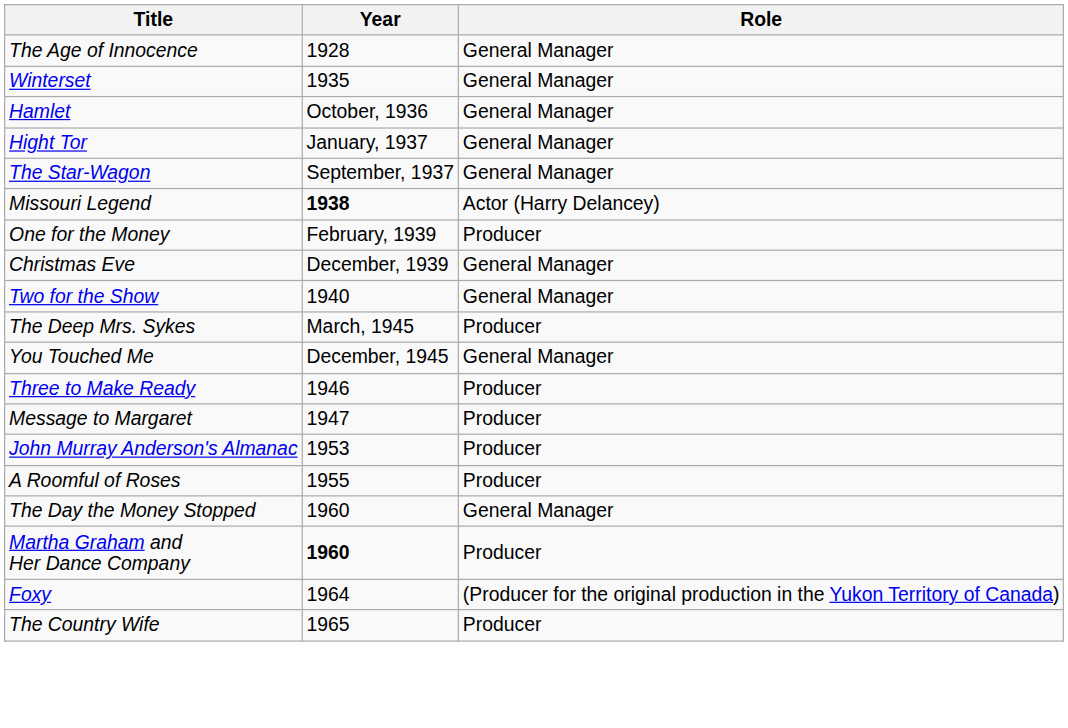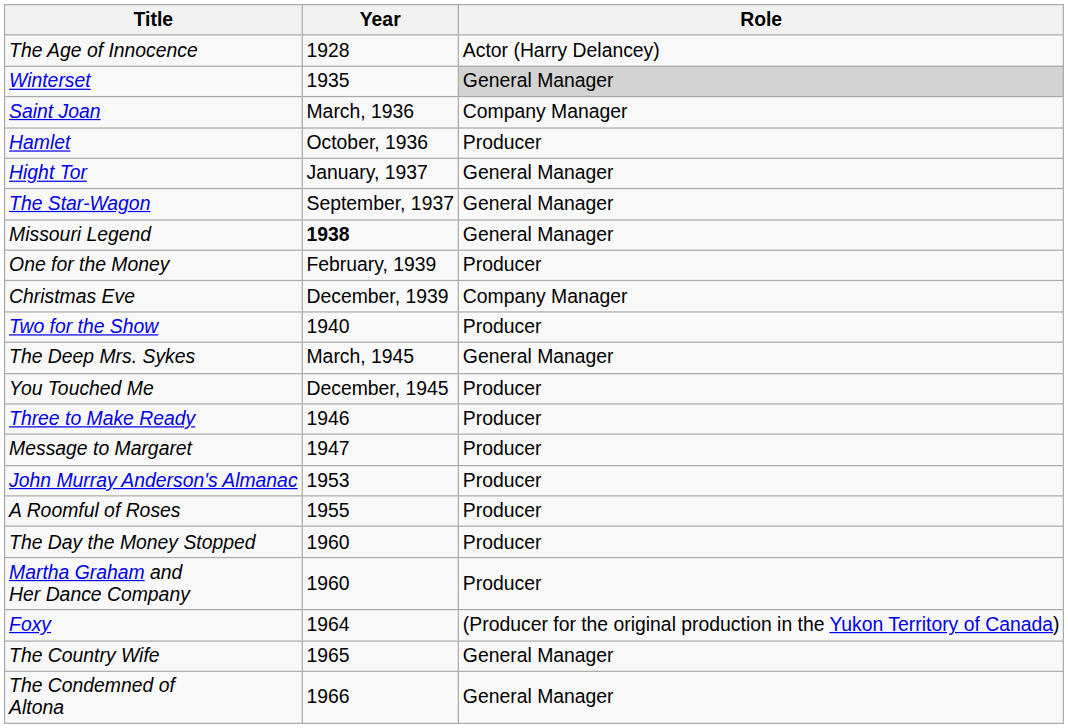The Age of Innocence | Role: General Manager -> Actor (Harry Delancey)
Winterset | Role: no background -> lightgrey background
+ row: Saint Joan | March, 1936 | Company Manager
Hamlet | Role: General Manager -> Producer
Missouri Legend | Role: Actor (Harry Delancey) -> General Manager
Christmas Eve | Role: General Manager -> Company Manager
Two for the Show | Role: General Manager -> Producer
The Deep Mrs. Sykes | Role: Producer -> General Manager
You Touched Me | Role: General Manager -> Producer
The Day the Money Stopped | Role: General Manager -> Producer
Martha Graham and Her Dance Company | Year: bold -> normal
The Country Wife | Role: Producer -> General Manager
+ row: The Condemned of Altona | 1966 | General Manager
